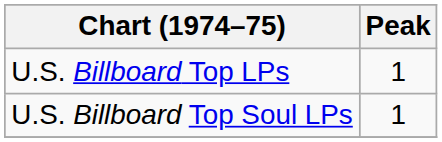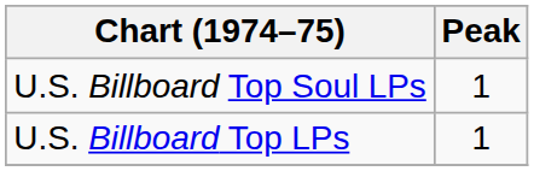rows swapped: U.S. Billboard Top LPs <-> U.S. Billboard Top Soul LPs
